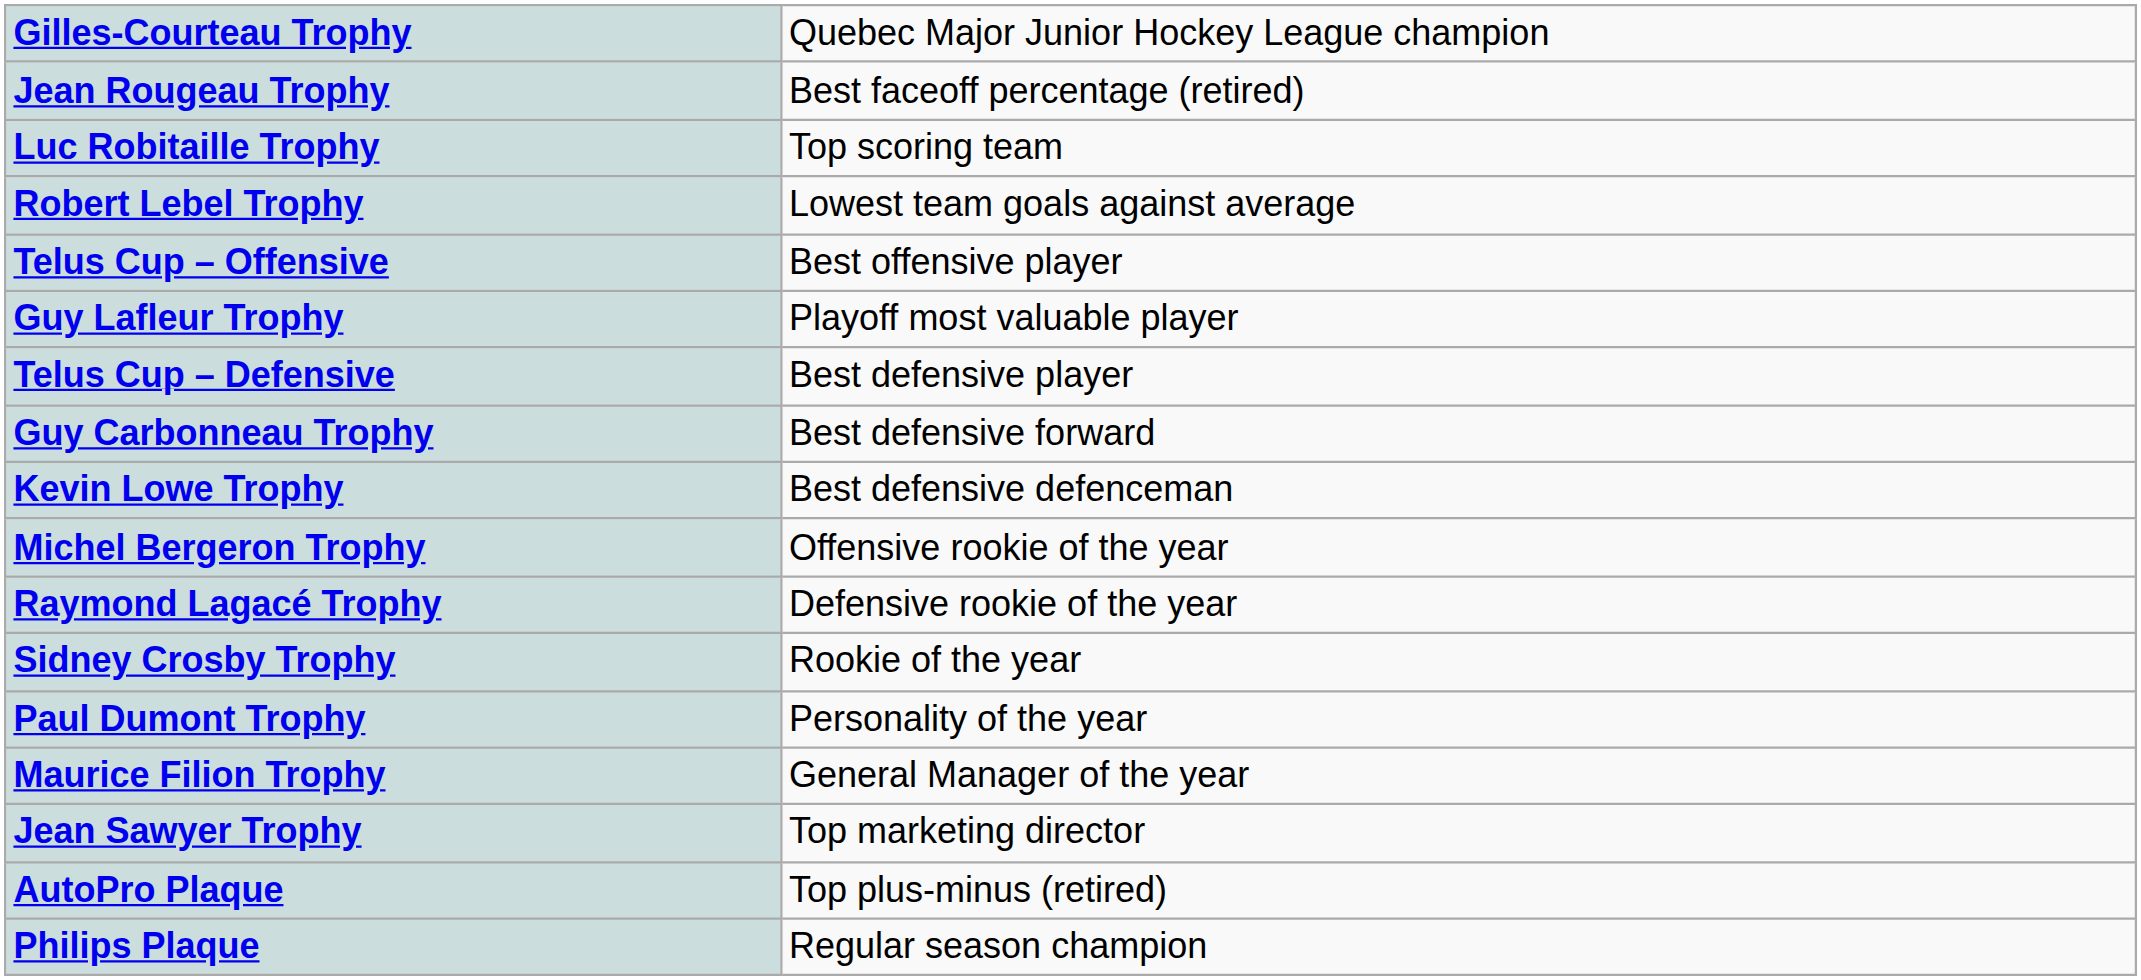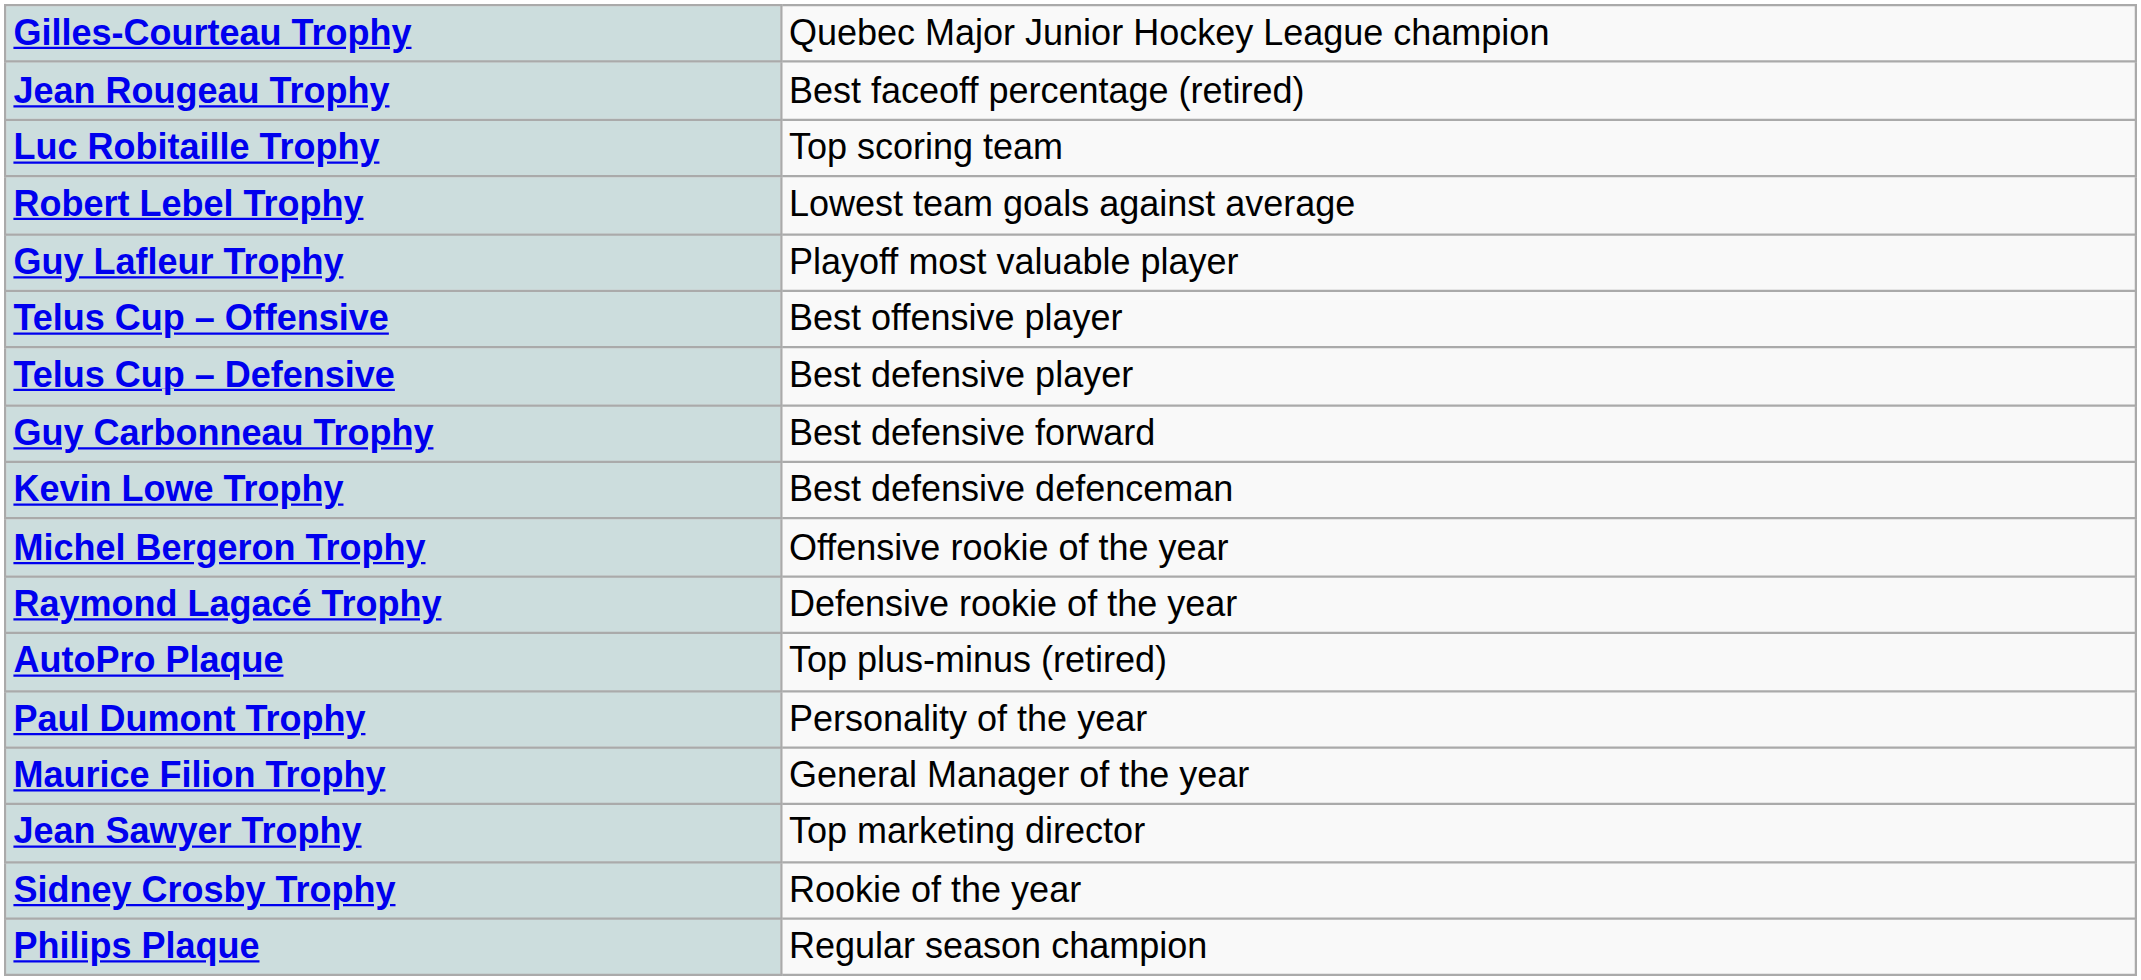rows swapped: Guy Lafleur Trophy <-> Telus Cup – Offensive
rows swapped: Sidney Crosby Trophy <-> AutoPro Plaque
